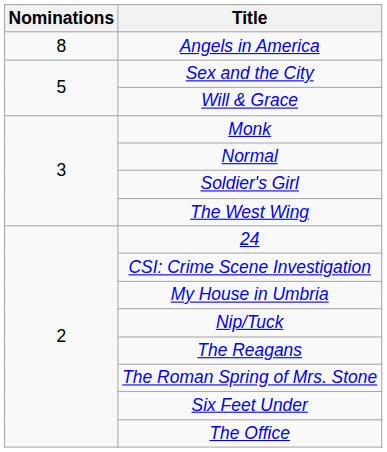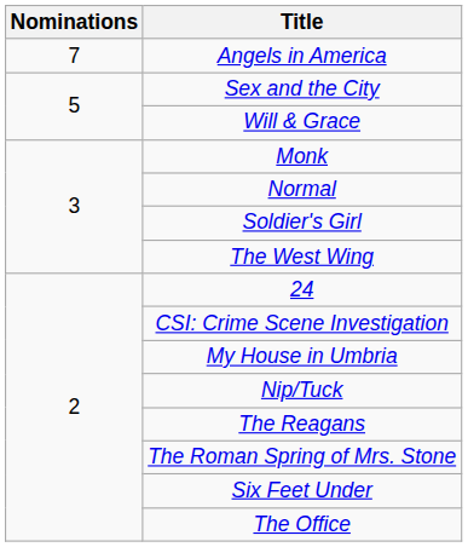Angels in America | Nominations: 8 -> 7
